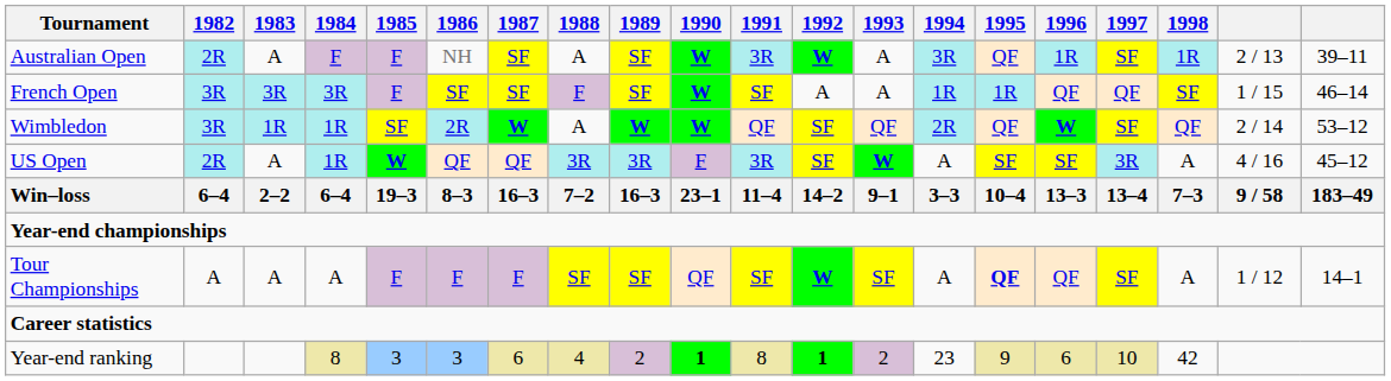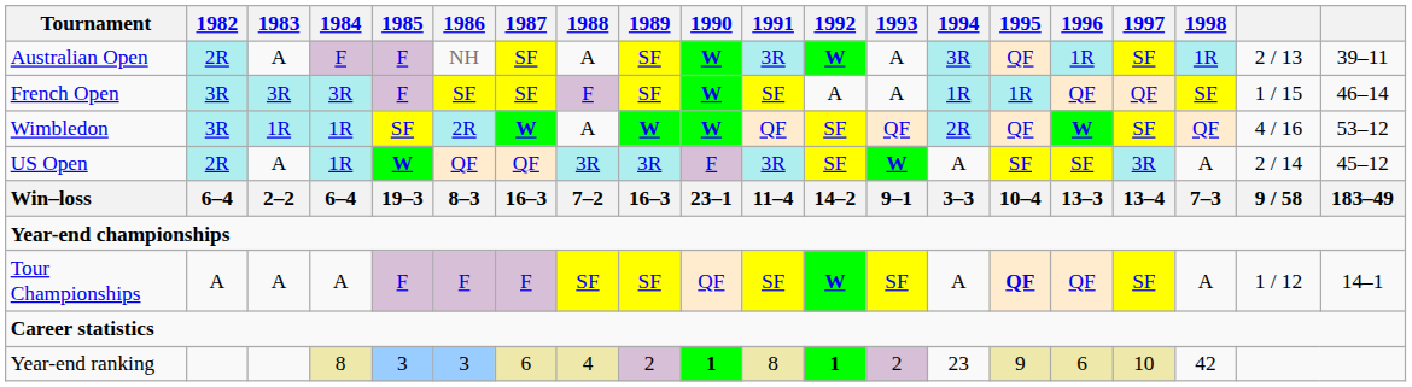Wimbledon | column 19: 2 / 14 -> 4 / 16
US Open | column 19: 4 / 16 -> 2 / 14
